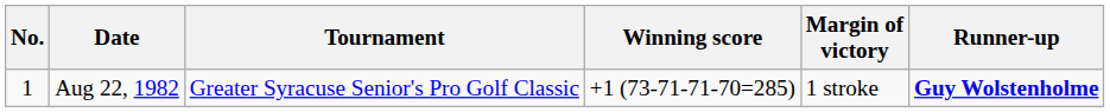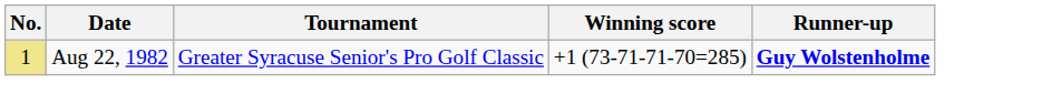- column: Margin of victory | 1 stroke
Aug 22, 1982 | No.: no background -> khaki background
